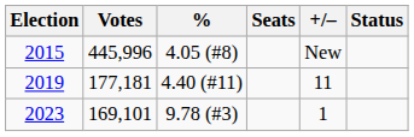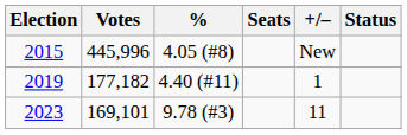2019 | Votes: 177,181 -> 177,182
2019 | +/–: 11 -> 1
2023 | +/–: 1 -> 11
